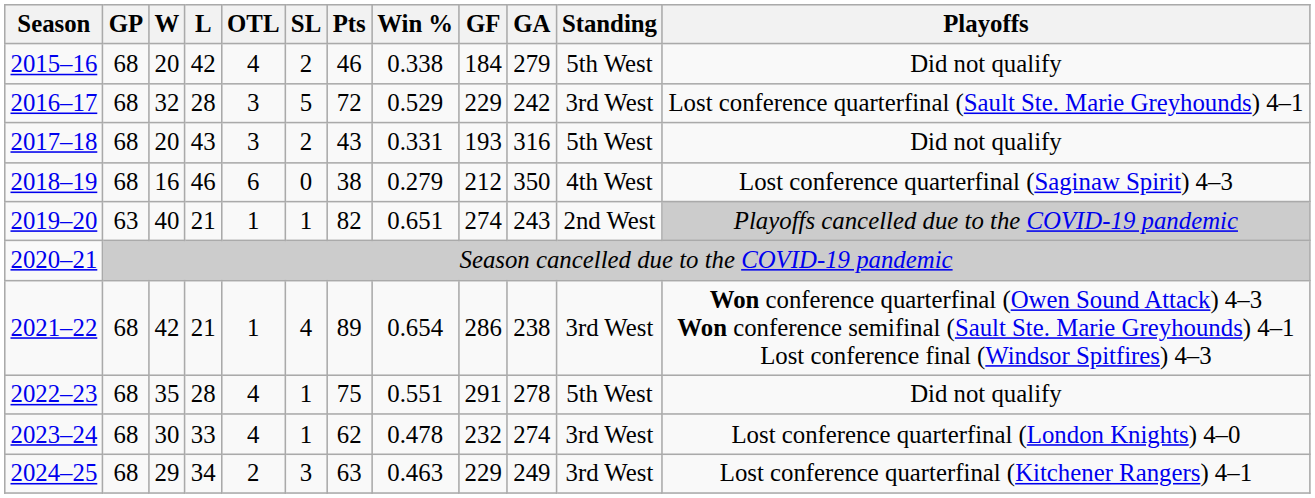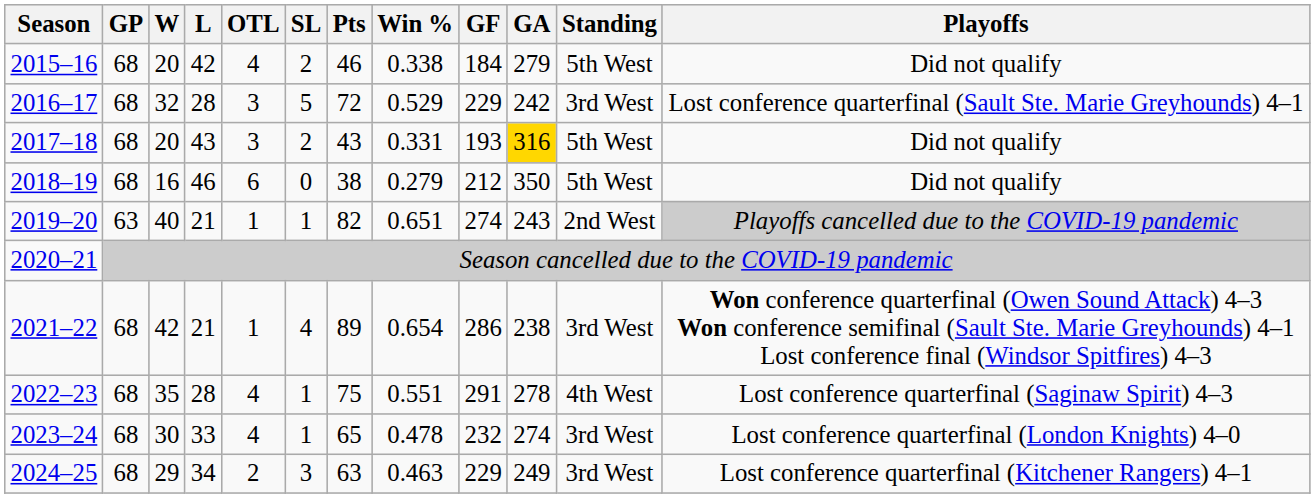2017–18 | GA: no background -> gold background
2018–19 | Standing: 4th West -> 5th West
2018–19 | Playoffs: Lost conference quarterfinal (Saginaw Spirit) 4–3 -> Did not qualify
2022–23 | Standing: 5th West -> 4th West
2022–23 | Playoffs: Did not qualify -> Lost conference quarterfinal (Saginaw Spirit) 4–3
2023–24 | Pts: 62 -> 65
